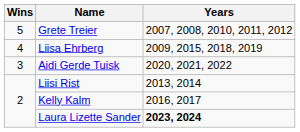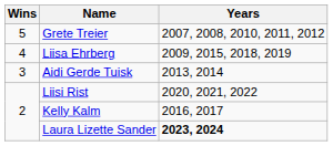Aidi Gerde Tuisk | Years: 2020, 2021, 2022 -> 2013, 2014
Liisi Rist | Years: 2013, 2014 -> 2020, 2021, 2022
